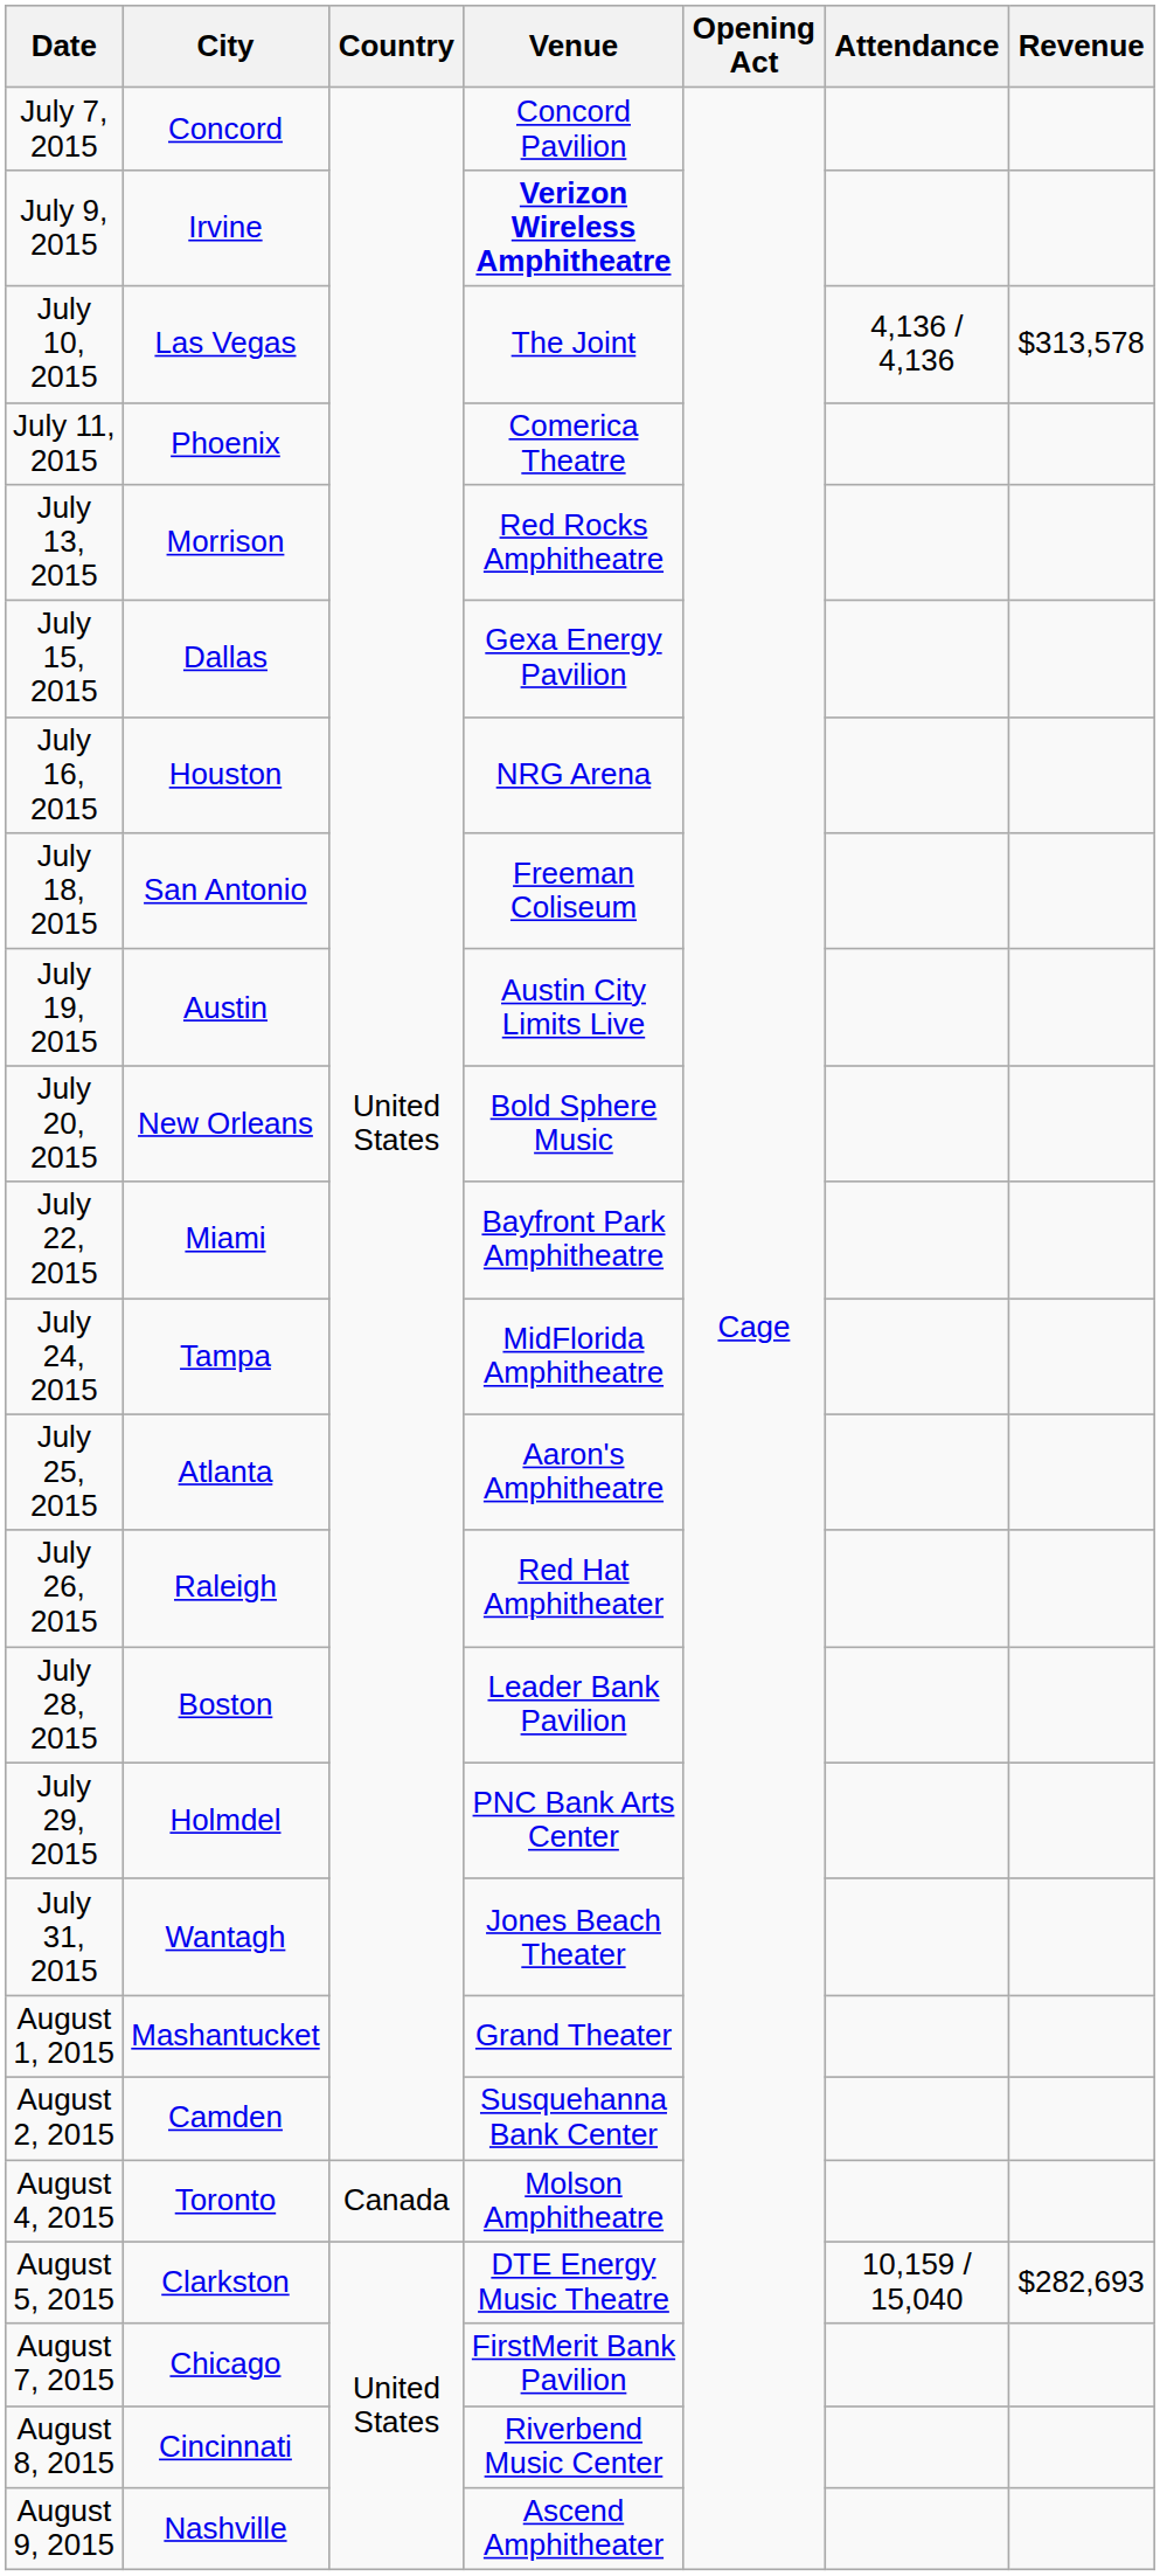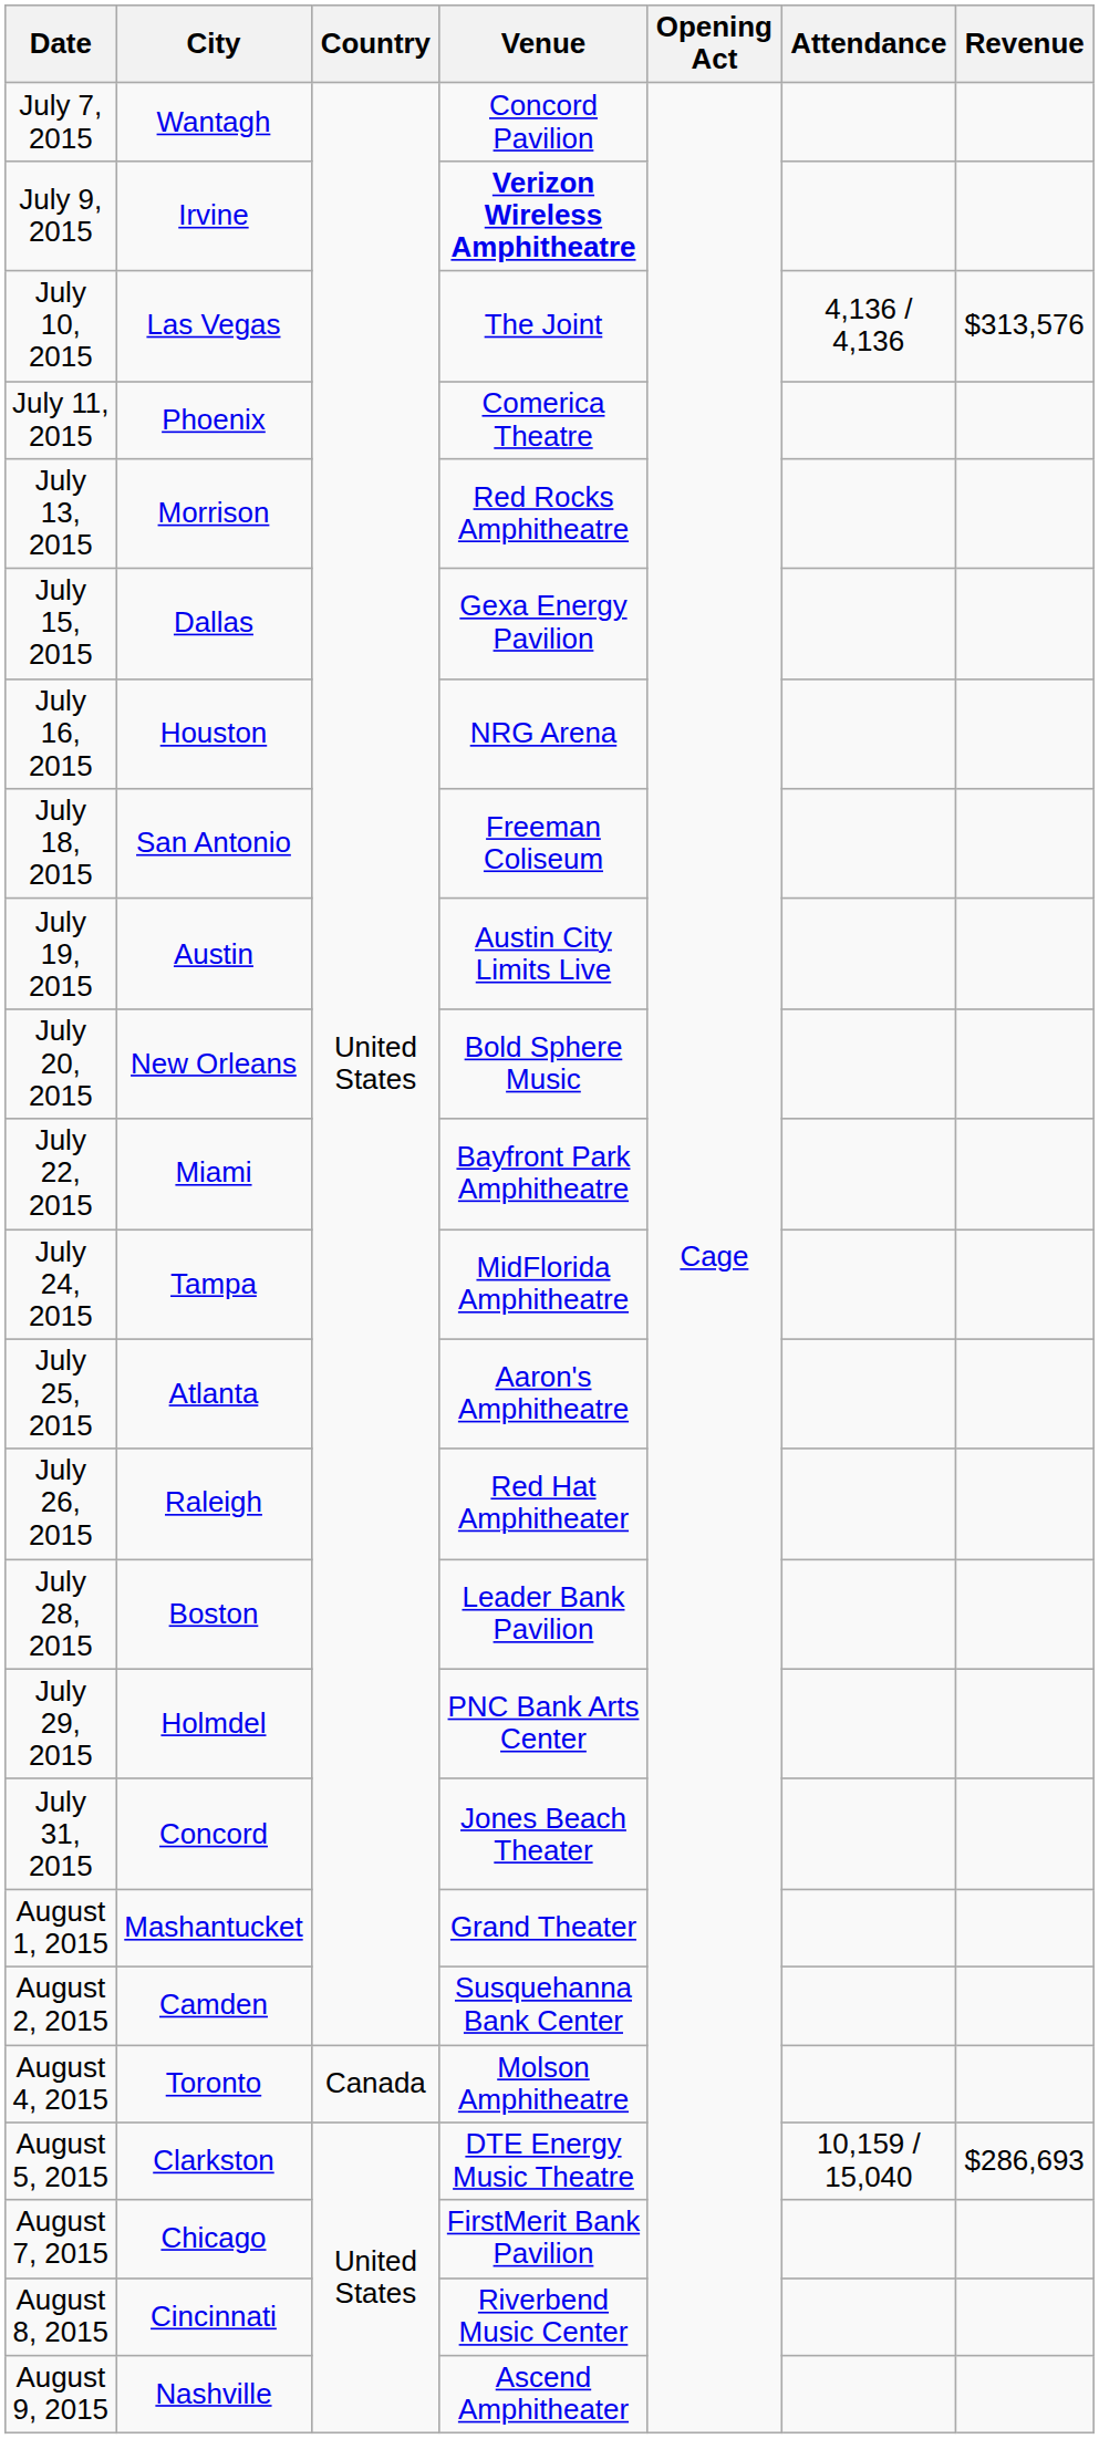July 7, 2015 | City: Concord -> Wantagh
July 10, 2015 | Revenue: $313,578 -> $313,576
July 31, 2015 | City: Wantagh -> Concord
August 5, 2015 | Revenue: $282,693 -> $286,693
